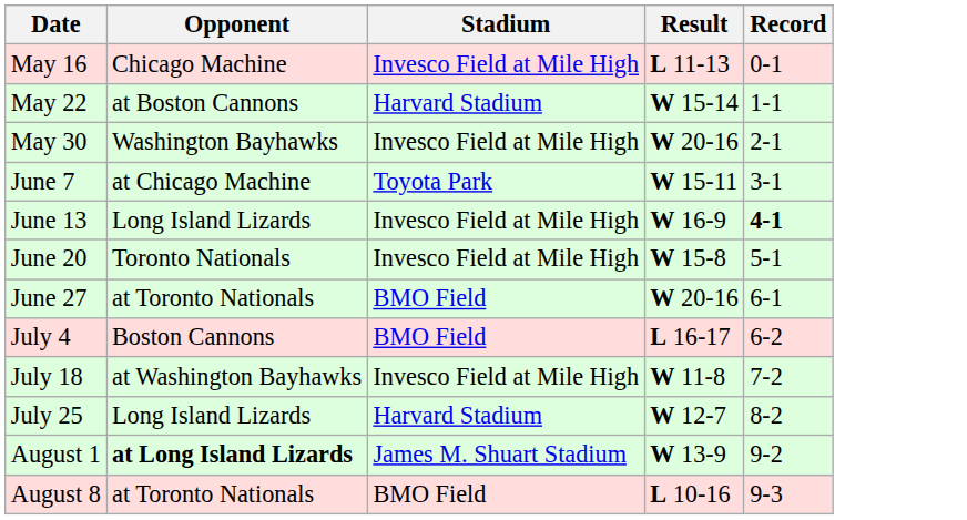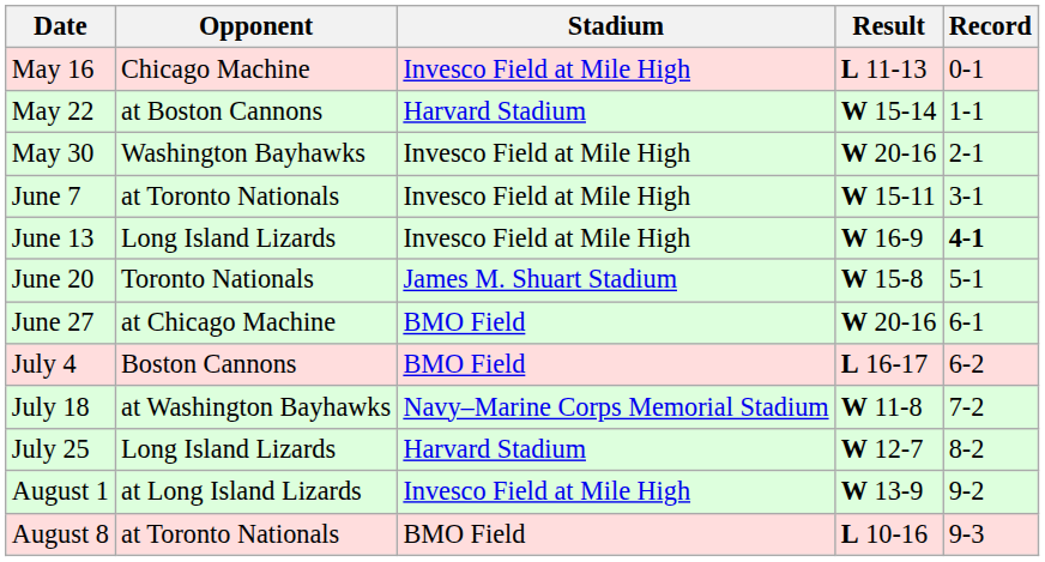June 7 | Opponent: at Chicago Machine -> at Toronto Nationals
June 7 | Stadium: Toyota Park -> Invesco Field at Mile High
June 20 | Stadium: Invesco Field at Mile High -> James M. Shuart Stadium
June 27 | Opponent: at Toronto Nationals -> at Chicago Machine
July 18 | Stadium: Invesco Field at Mile High -> Navy–Marine Corps Memorial Stadium
August 1 | Opponent: bold -> normal
August 1 | Stadium: James M. Shuart Stadium -> Invesco Field at Mile High
